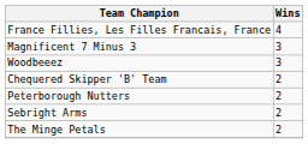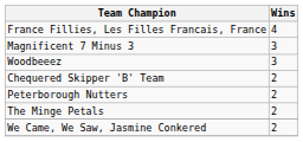- row: Sebright Arms | 2
+ row: We Came, We Saw, Jasmine Conkered | 2
